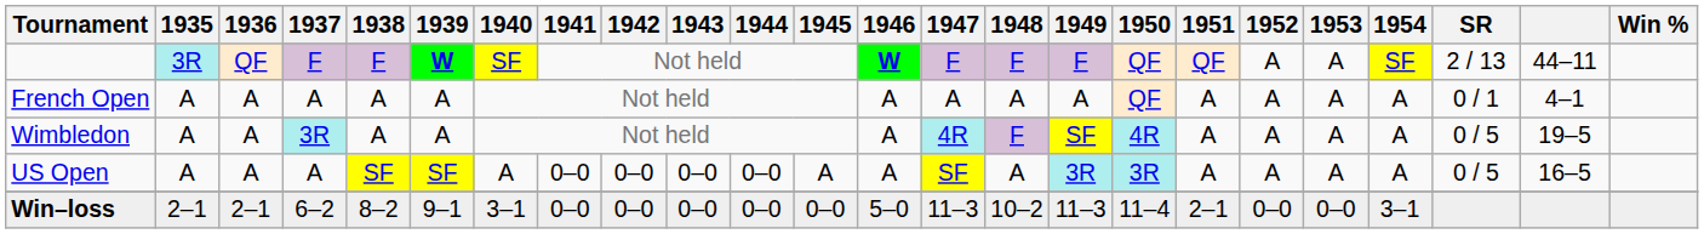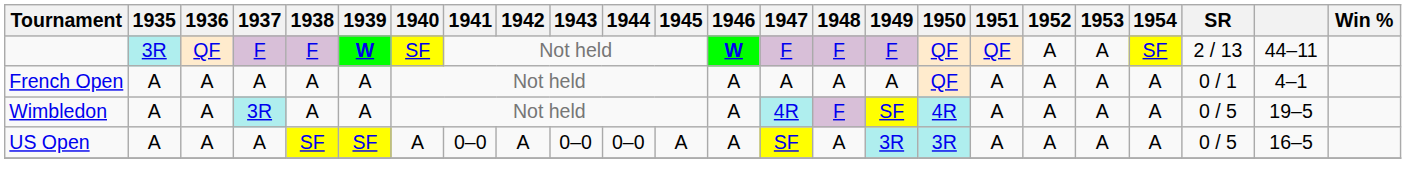US Open | 1942: 0–0 -> A
- row: Win–loss | 2–1 | 2–1 | 6–2 | 8–2 | 9–1 | 3–1 | 0–0 | 0–0 | 0–0 | 0–0 | 0–0 | 5–0 | 11–3 | 10–2 | 11–3 | 11–4 | 2–1 | 0–0 | 0–0 | 3–1
